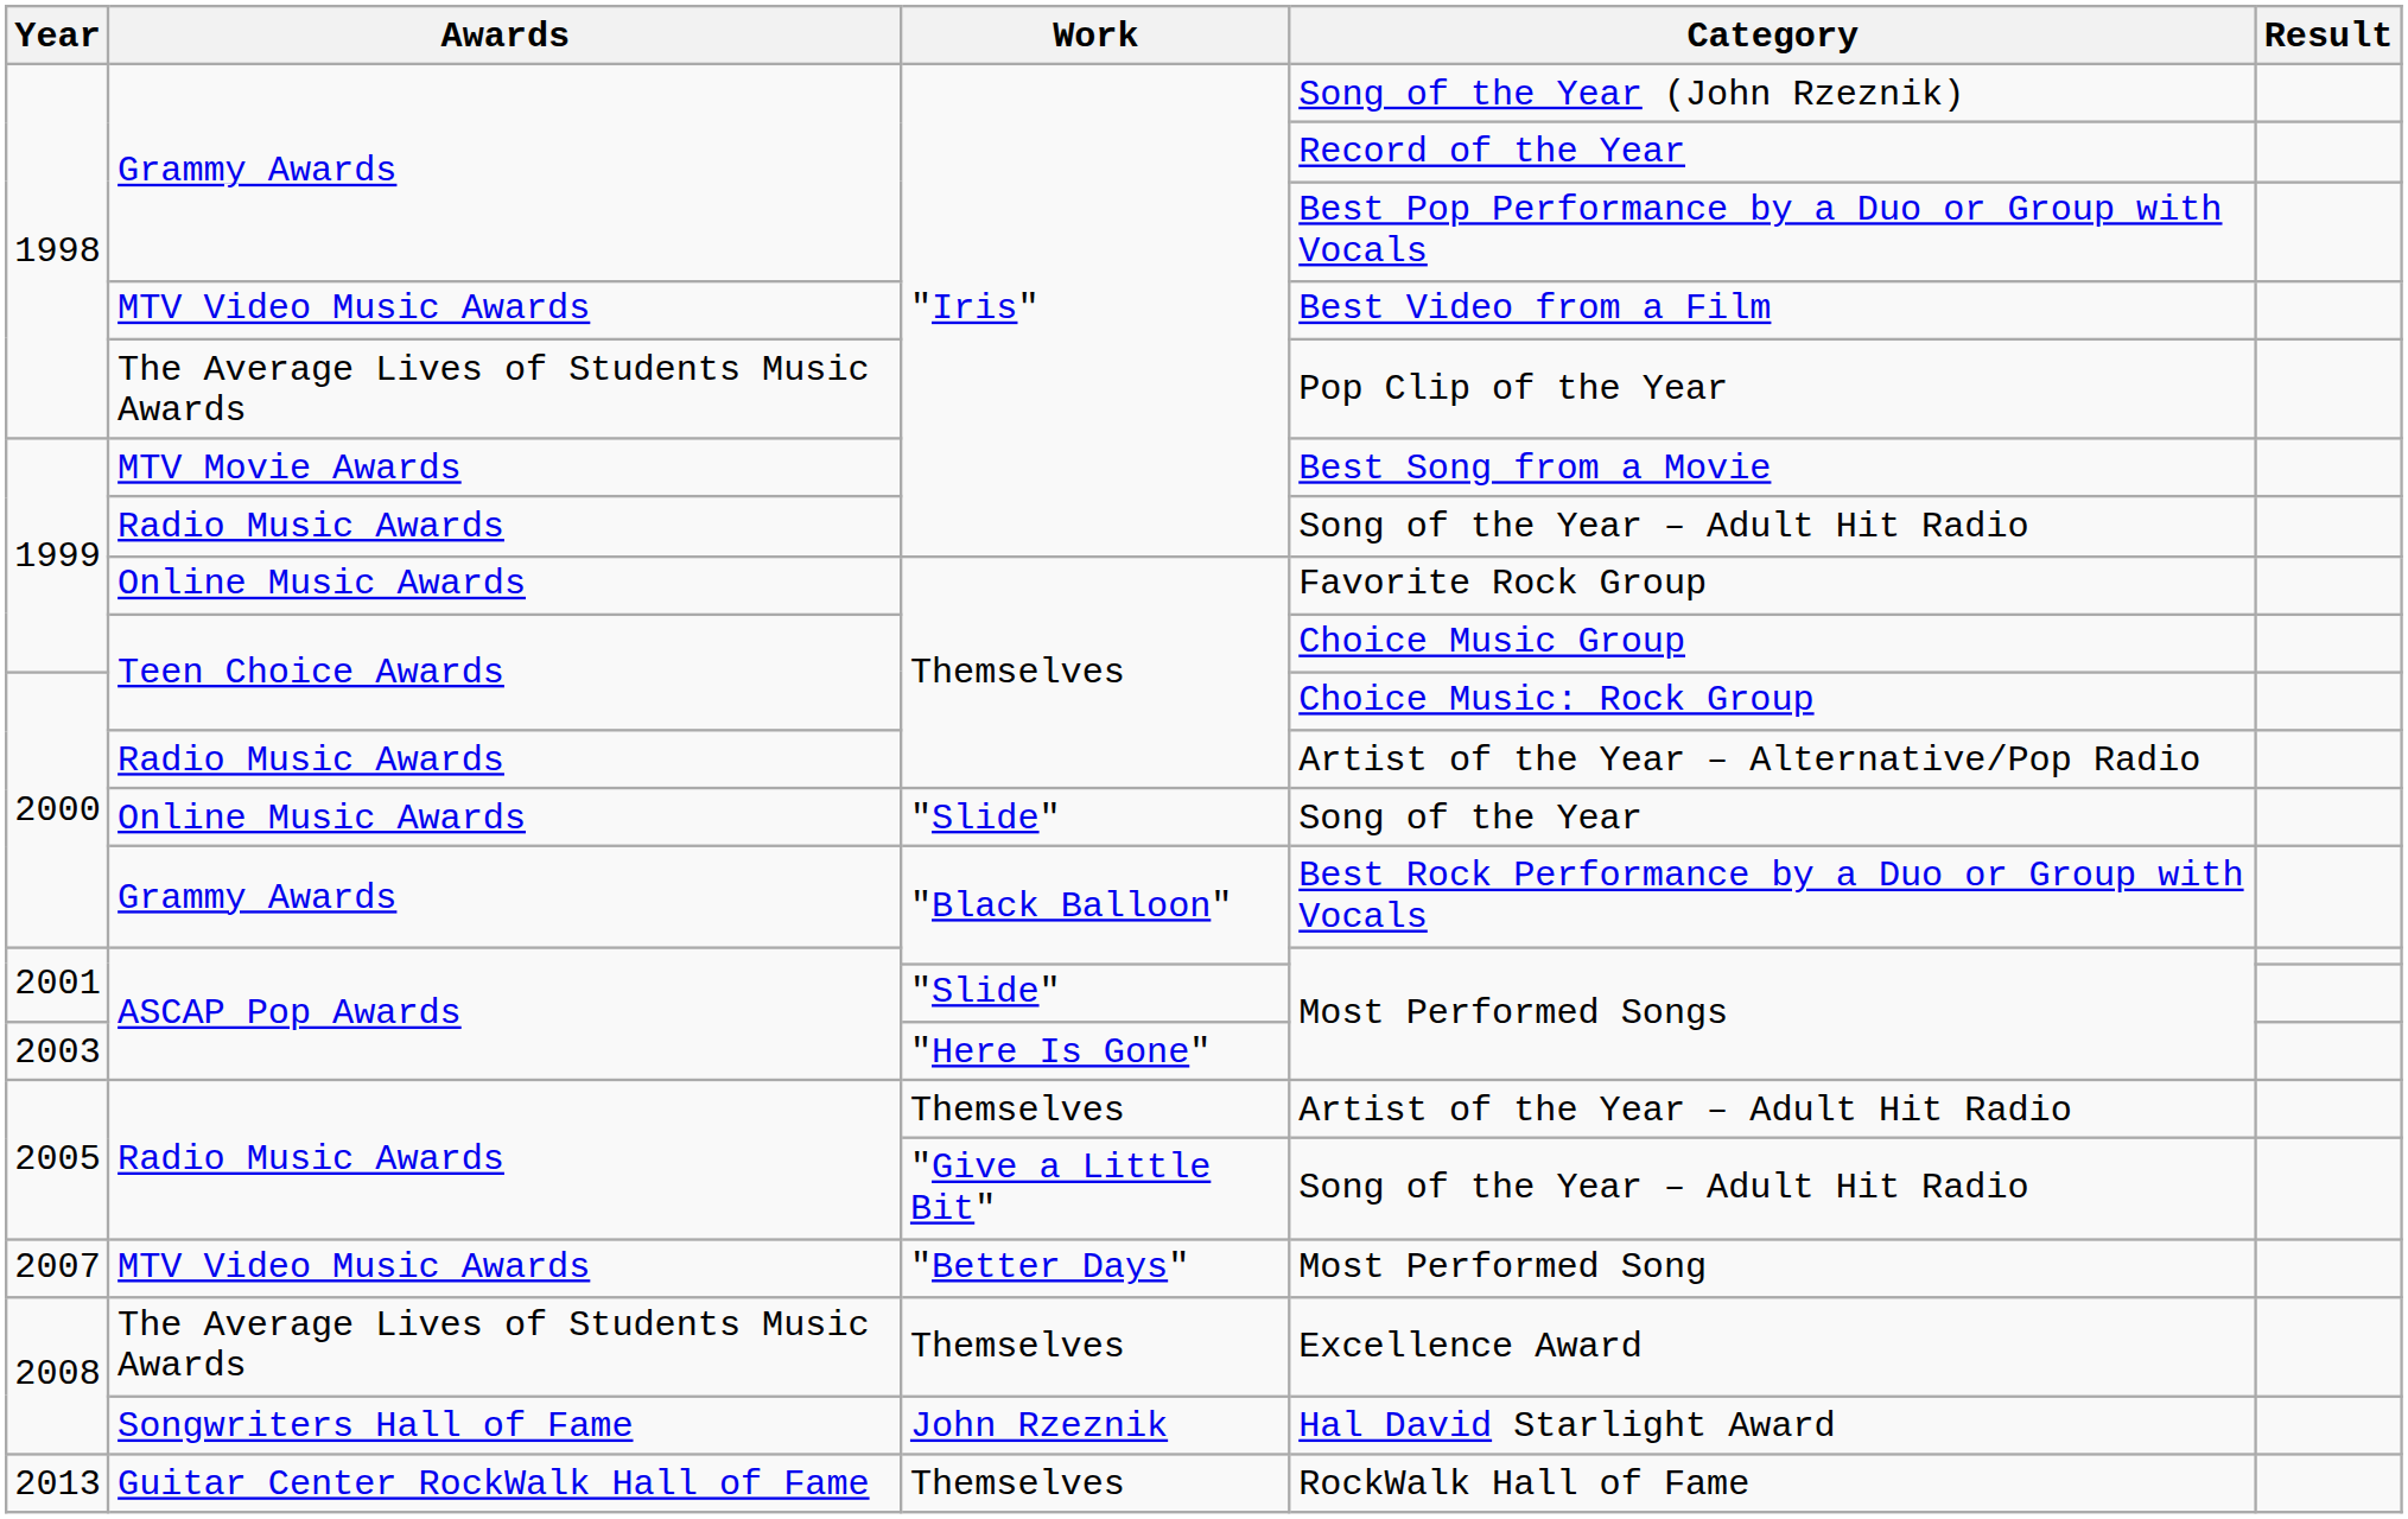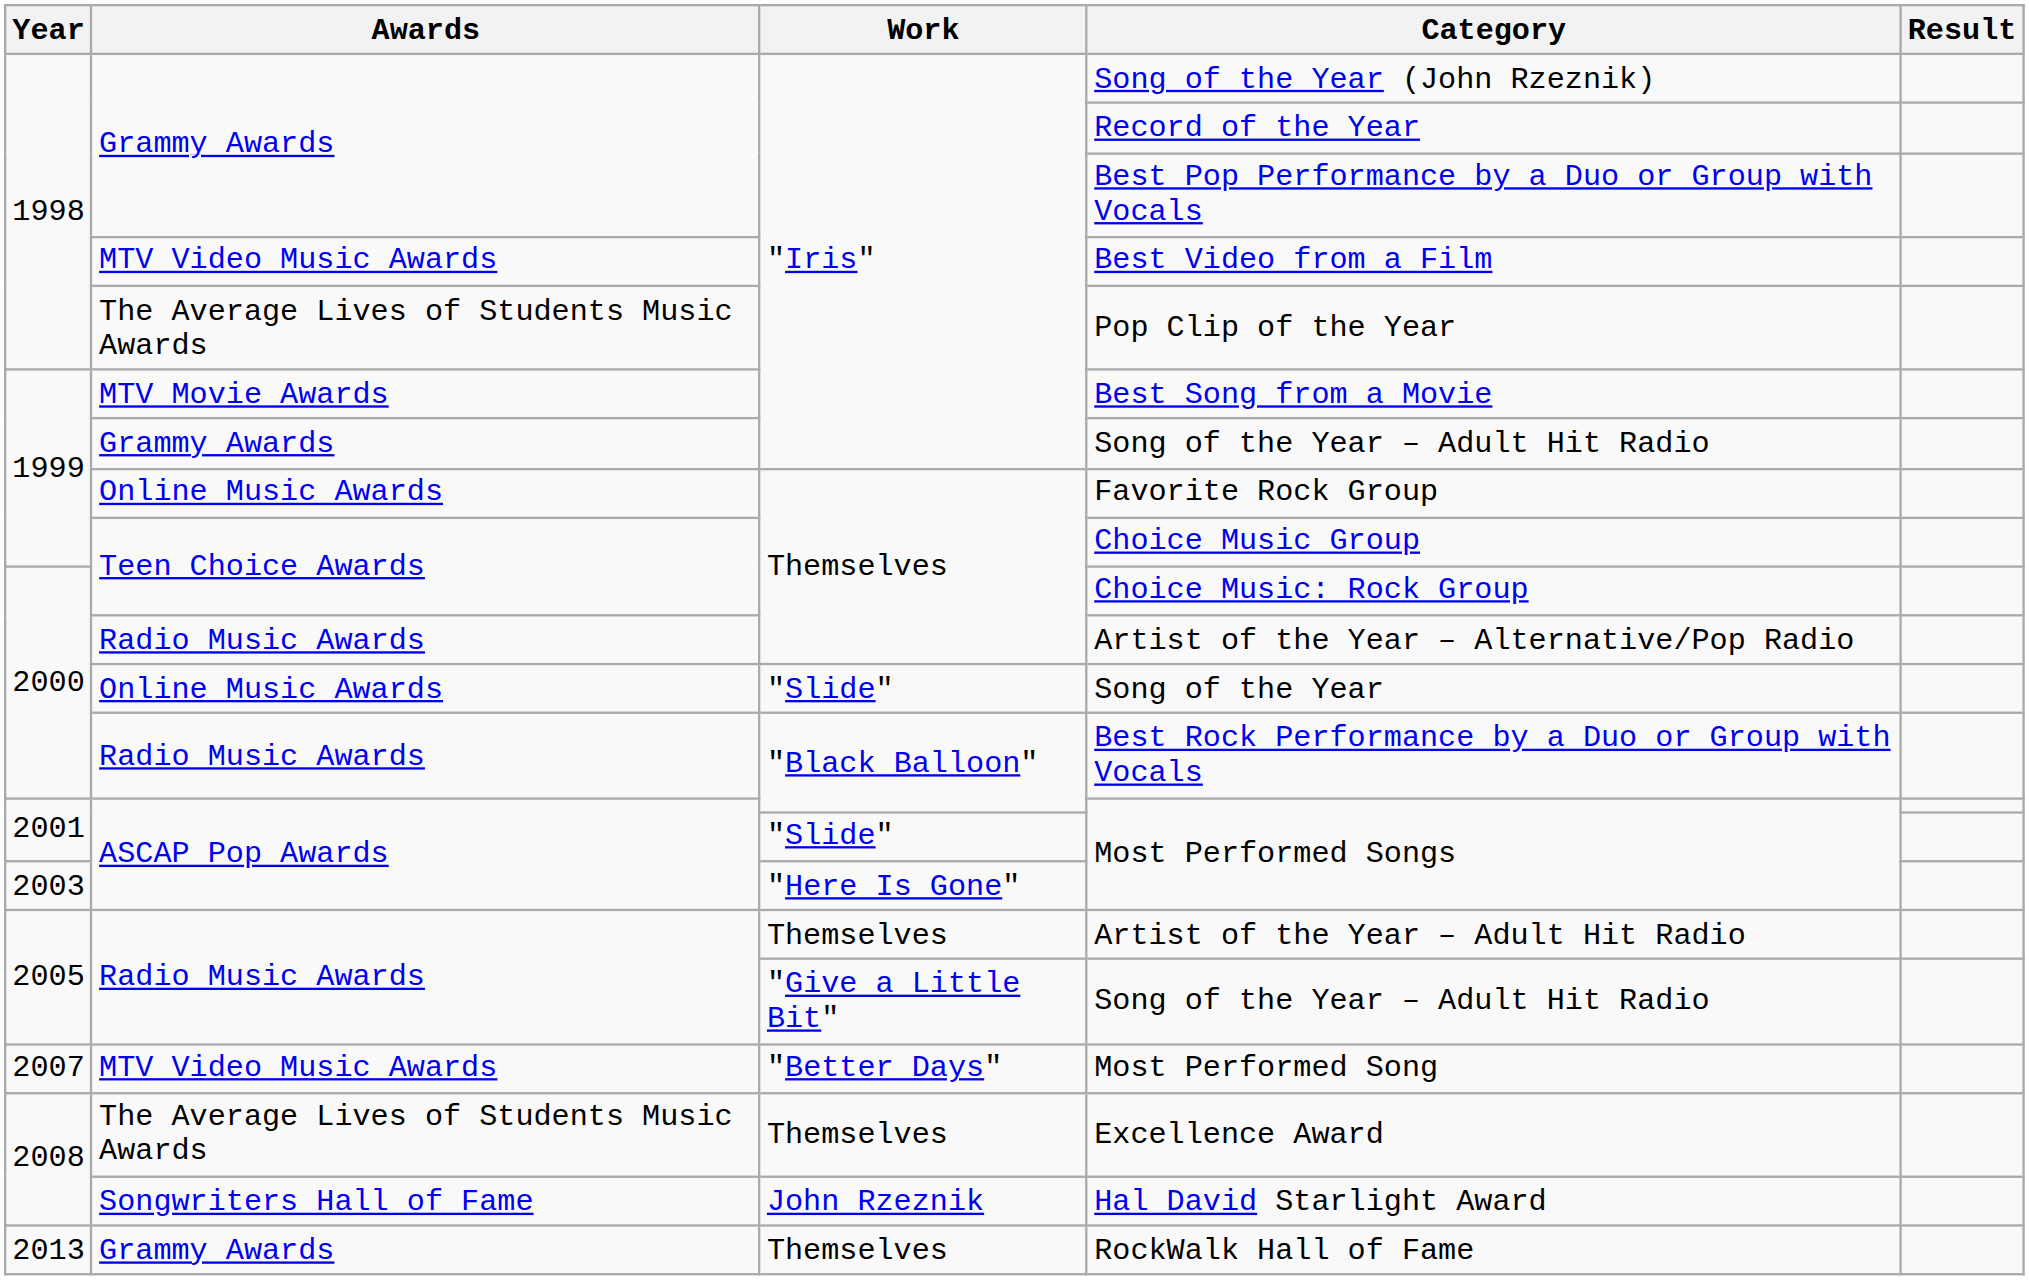"Iris" / Song of the Year – Adult Hit Radio | Awards: Radio Music Awards -> Grammy Awards
Best Rock Performance by a Duo or Group with Vocals | Awards: Grammy Awards -> Radio Music Awards
RockWalk Hall of Fame | Awards: Guitar Center RockWalk Hall of Fame -> Grammy Awards
